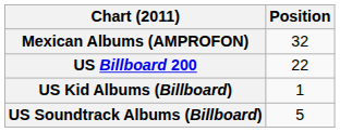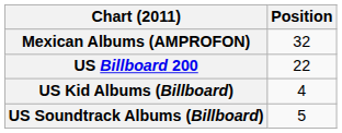US Kid Albums (Billboard) | Position: 1 -> 4
